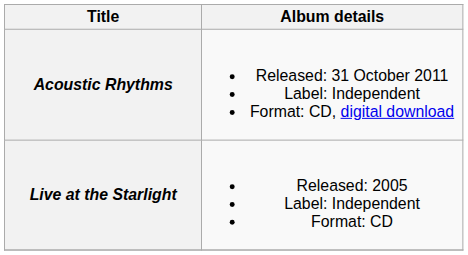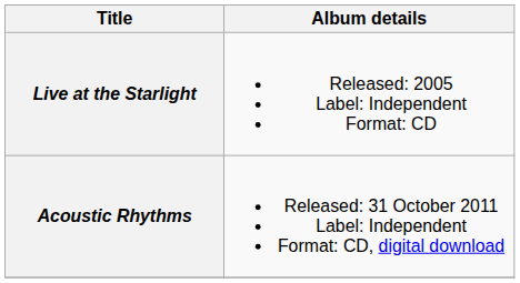rows swapped: Live at the Starlight <-> Acoustic Rhythms
